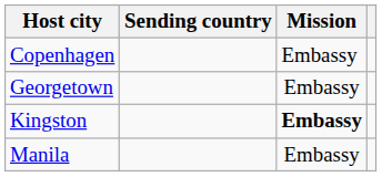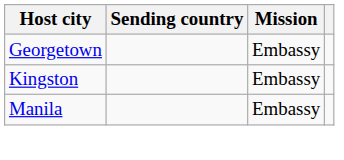- row: Copenhagen | Embassy
Kingston | Mission: bold -> normal
